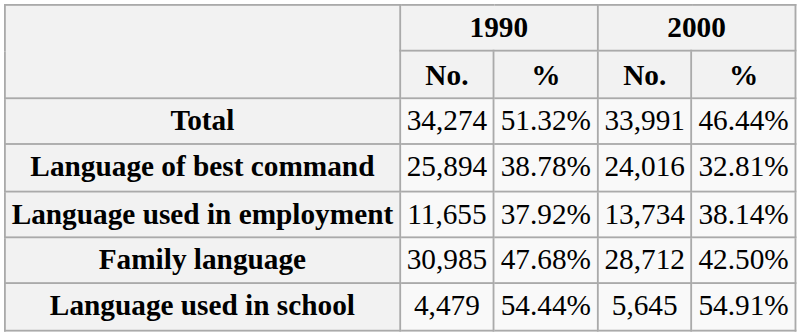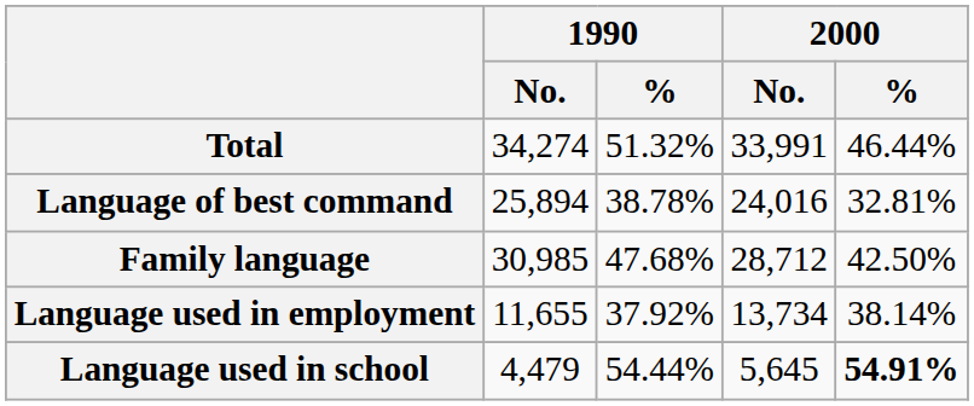rows swapped: Family language <-> Language used in employment
Language used in school | 2000 / %: normal -> bold
